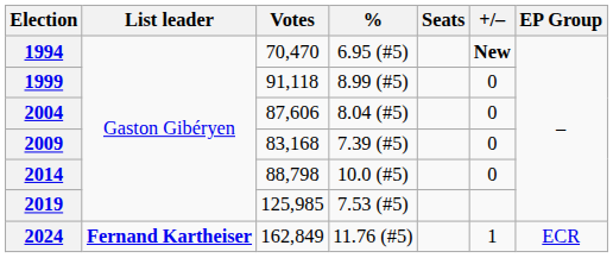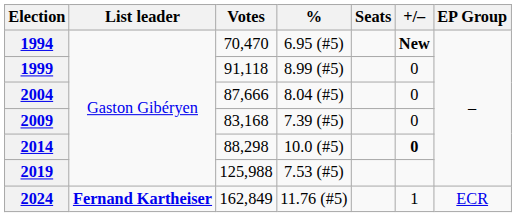2004 | Votes: 87,606 -> 87,666
2014 | Votes: 88,798 -> 88,298
2014 | +/–: normal -> bold
2019 | Votes: 125,985 -> 125,988
